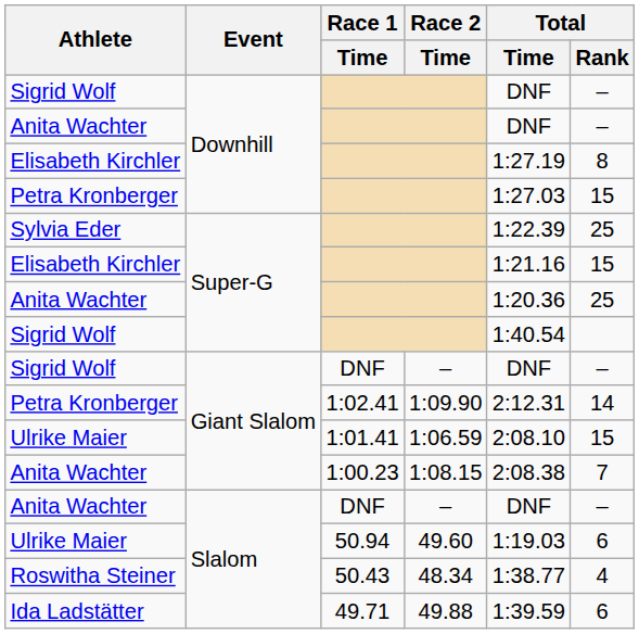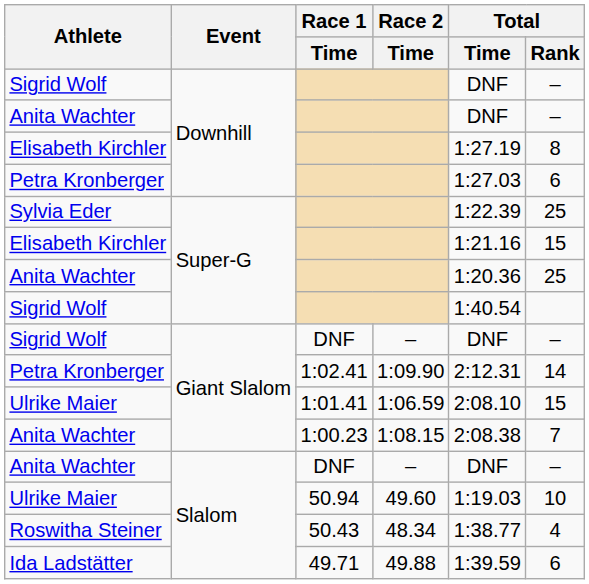Petra Kronberger / Downhill | Total / Rank: 15 -> 6
Ulrike Maier / Slalom | Total / Rank: 6 -> 10
